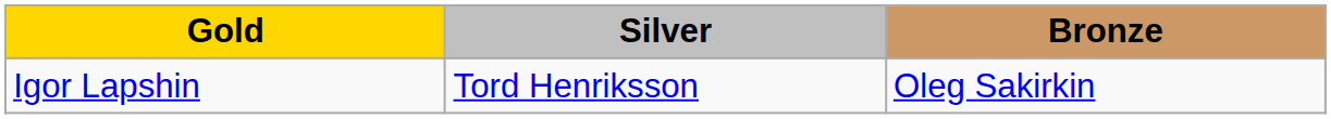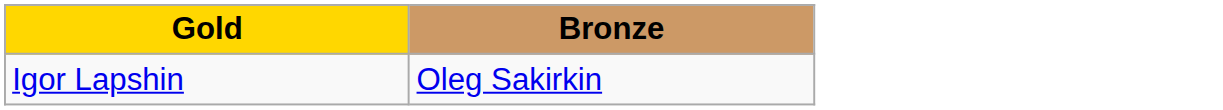- column: Silver | Tord Henriksson
